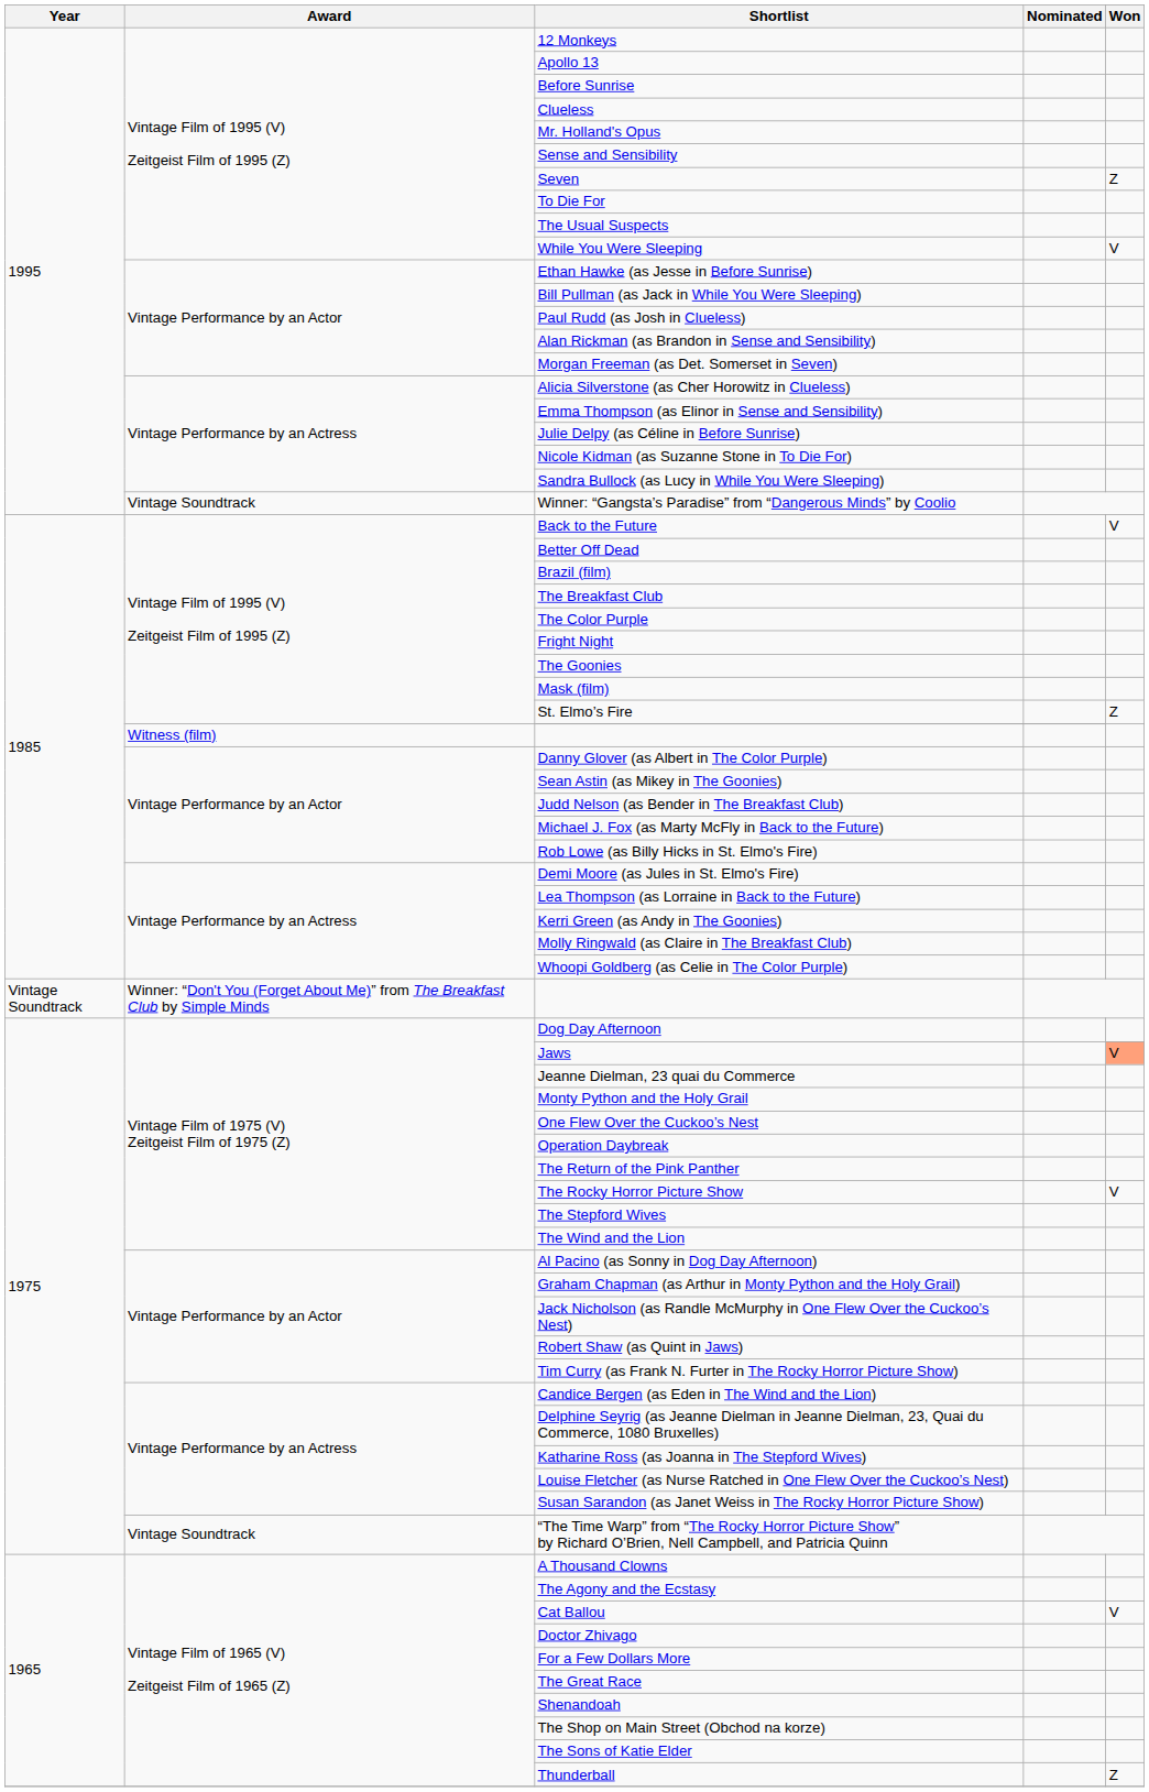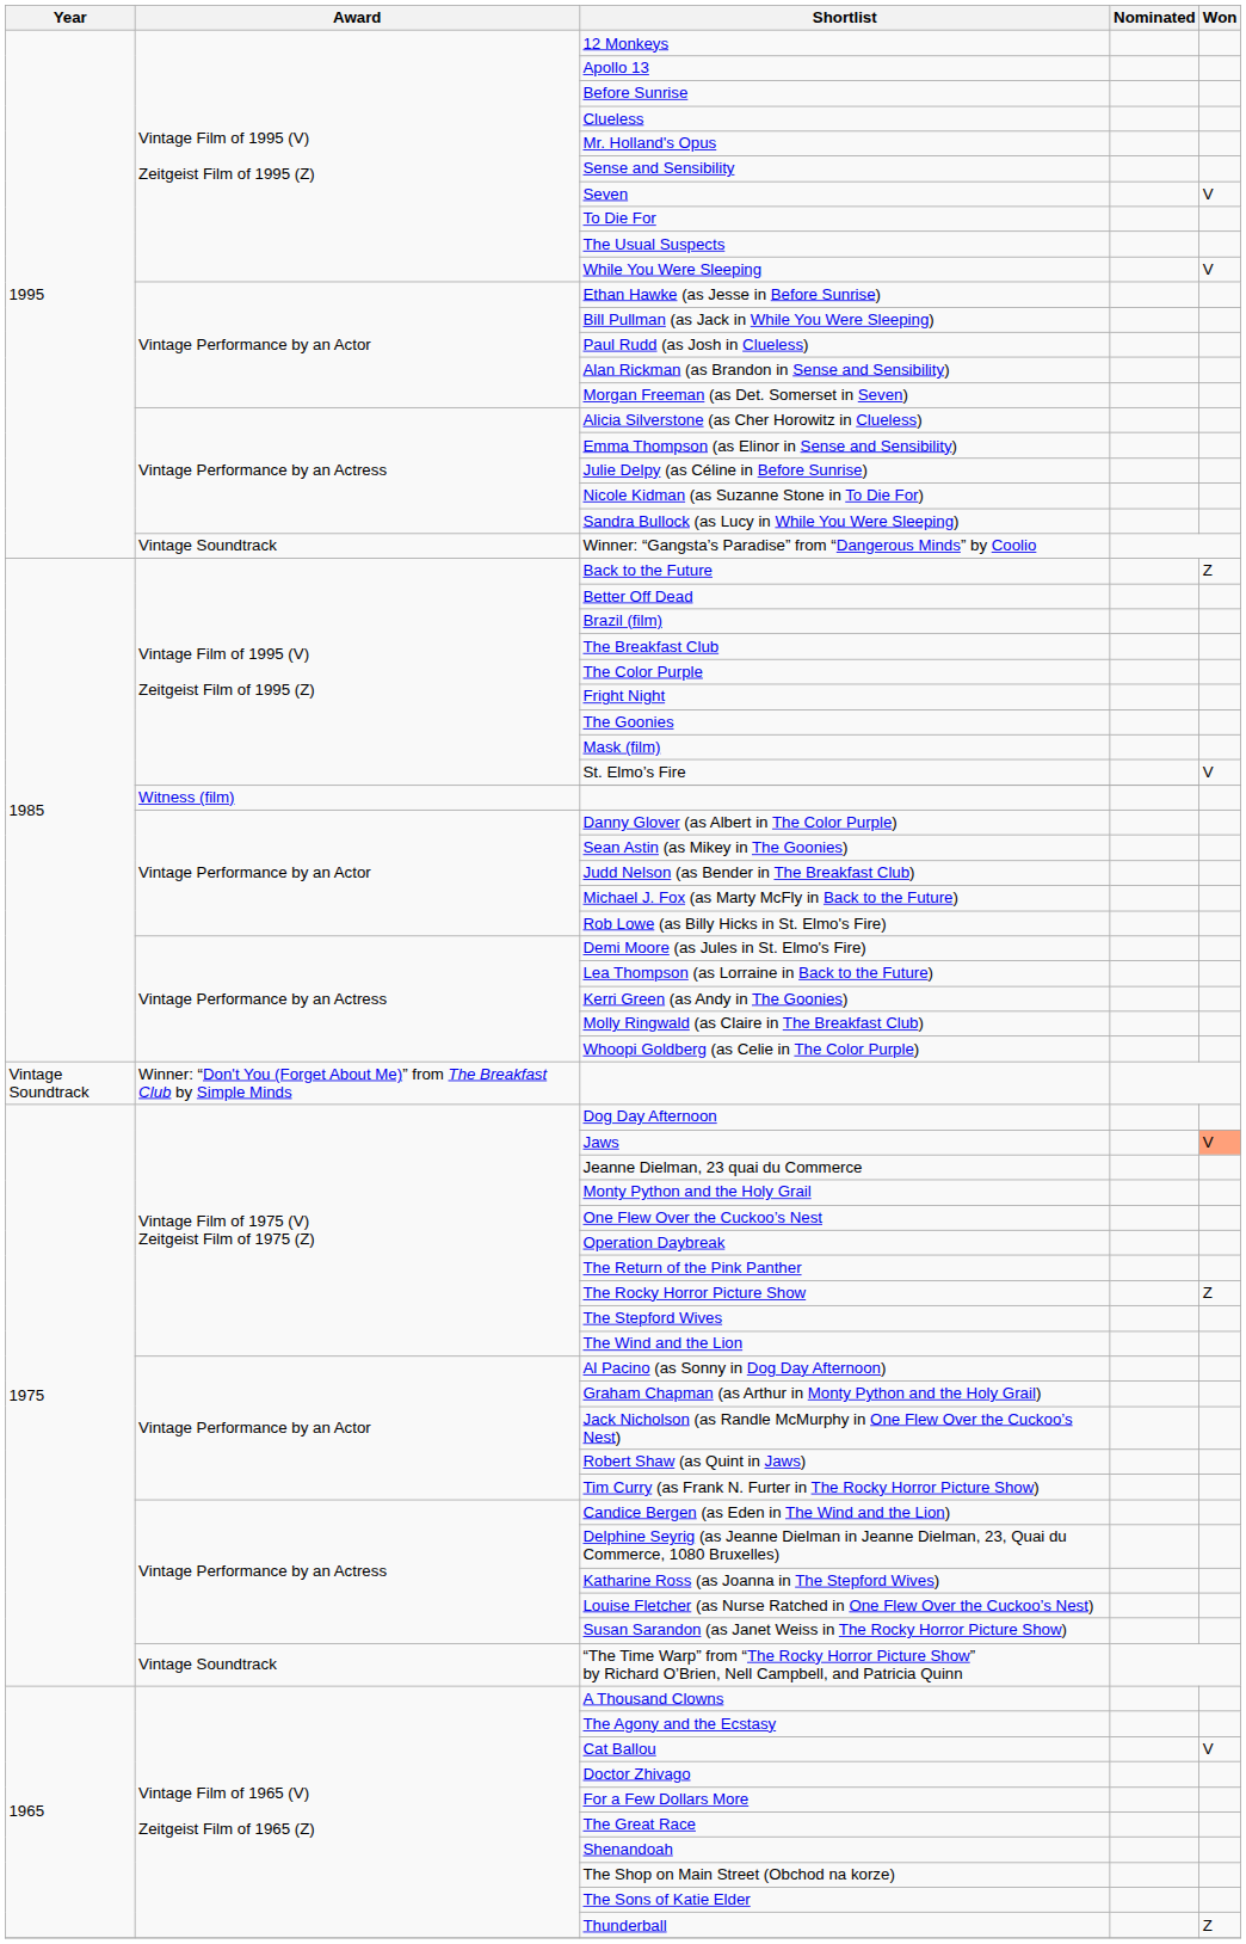Seven | Won: Z -> V
Back to the Future | Won: V -> Z
St. Elmo’s Fire | Won: Z -> V
The Rocky Horror Picture Show | Won: V -> Z
